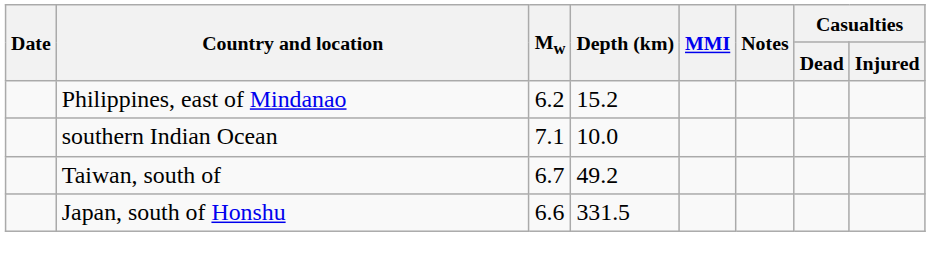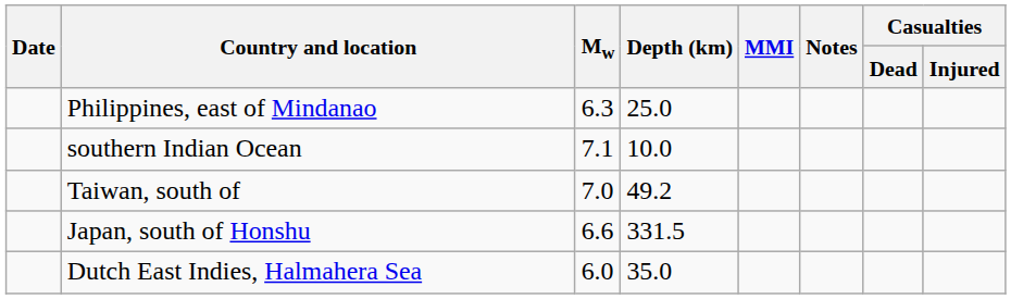Philippines, east of Mindanao | Mw: 6.2 -> 6.3
Philippines, east of Mindanao | Depth (km): 15.2 -> 25.0
Taiwan, south of | Mw: 6.7 -> 7.0
+ row: Dutch East Indies, Halmahera Sea | 6.0 | 35.0
